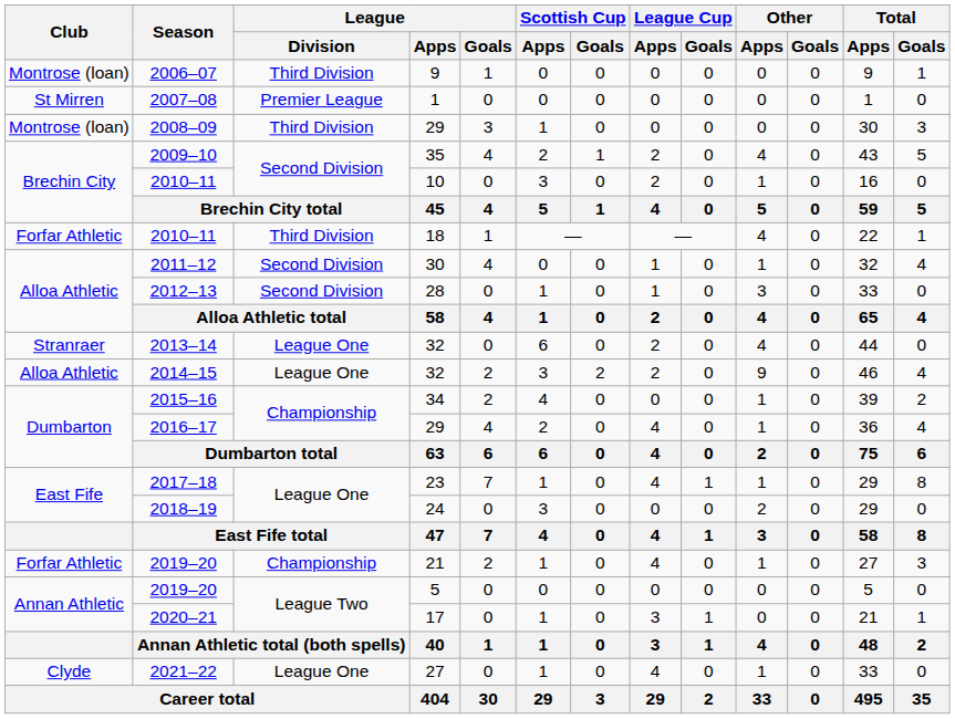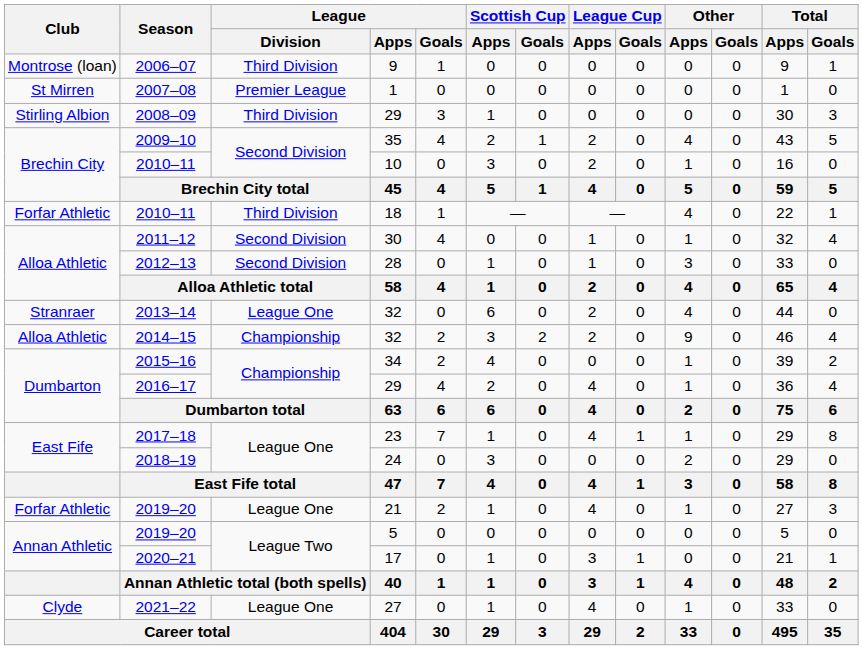2008–09 | Club: Montrose (loan) -> Stirling Albion
2014–15 | League / Division: League One -> Championship
2019–20 / 21 | League / Division: Championship -> League One
